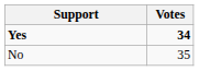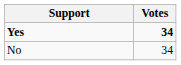No | Votes: 35 -> 34
